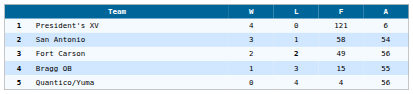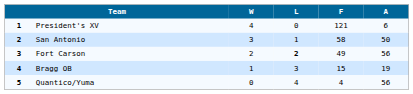San Antonio | A: 54 -> 50
Bragg OB | A: 55 -> 19
